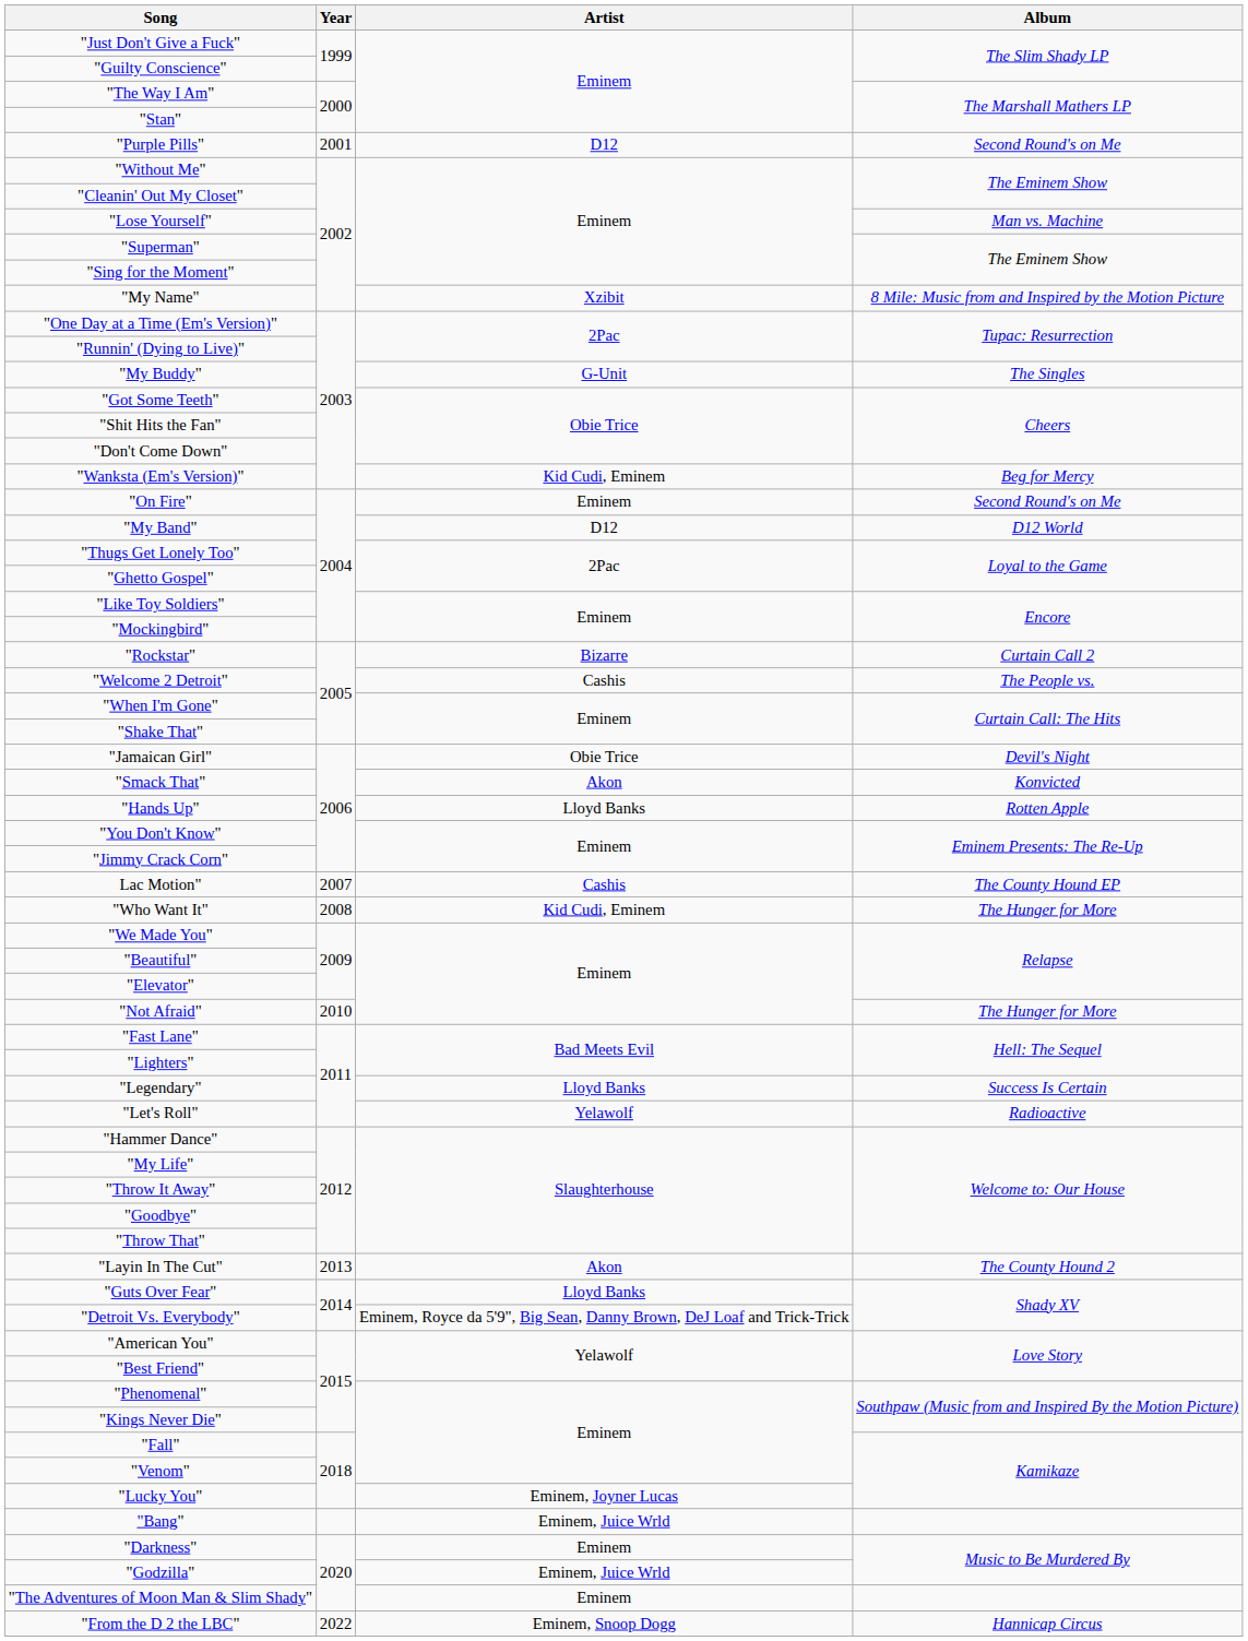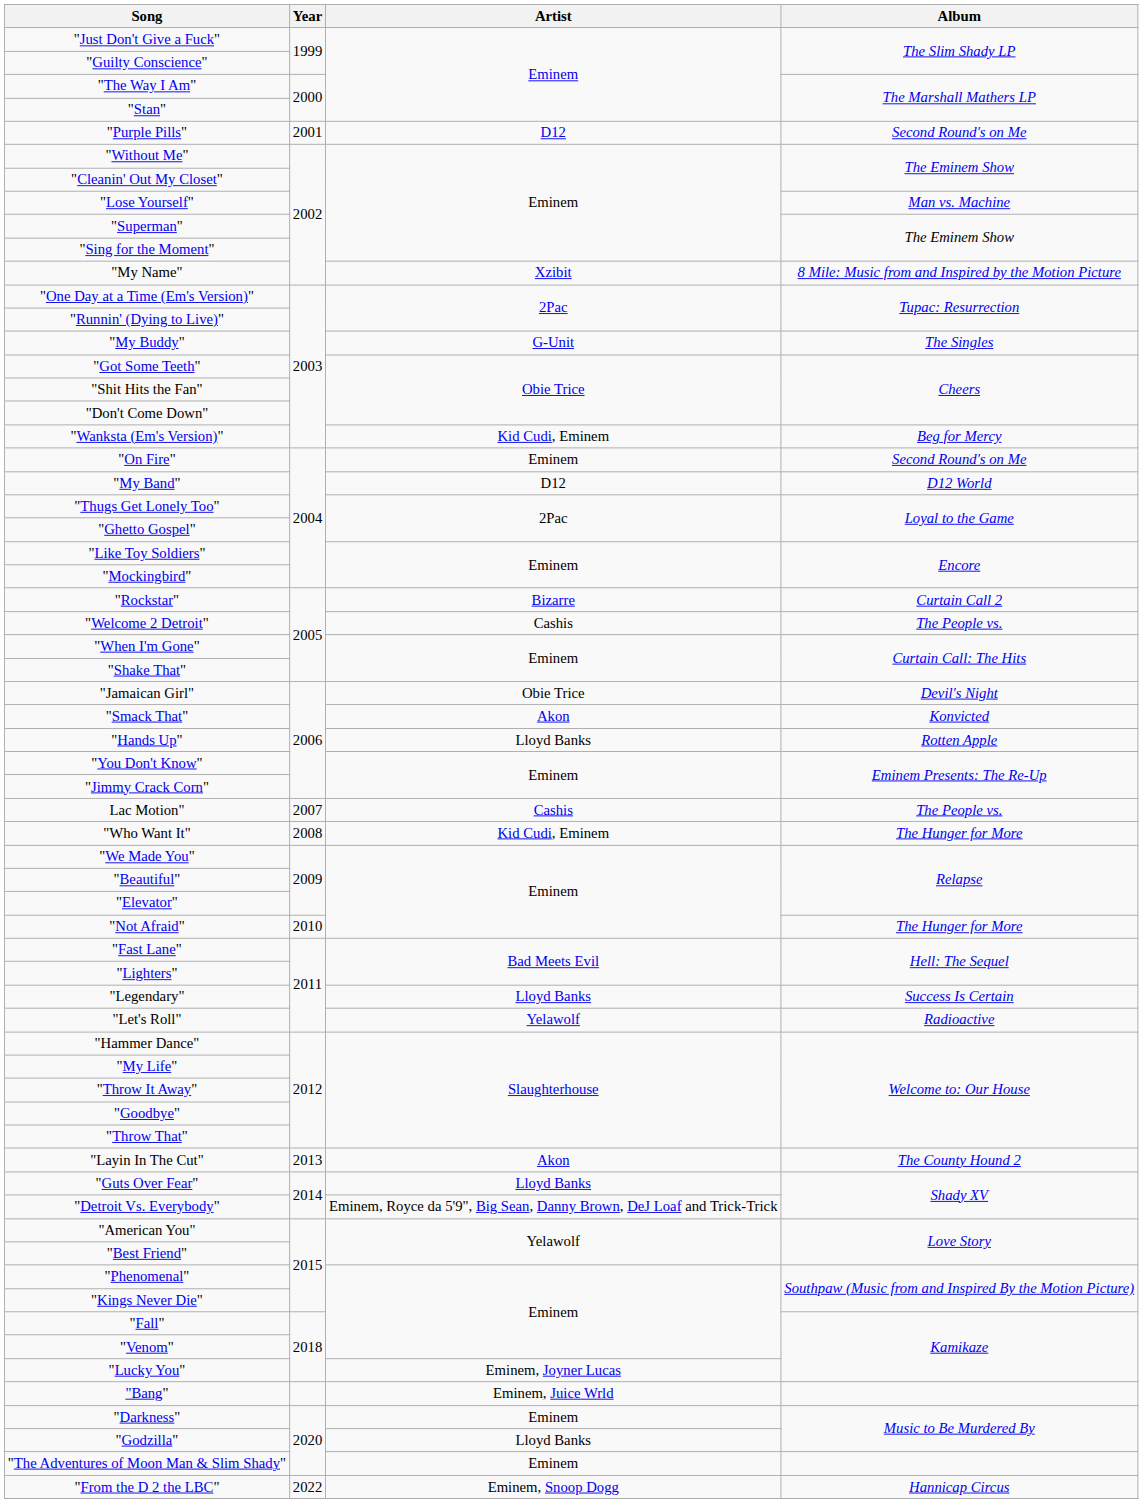Lac Motion" | Album: The County Hound EP -> The People vs.
"Godzilla" | Artist: Eminem, Juice Wrld -> Lloyd Banks
